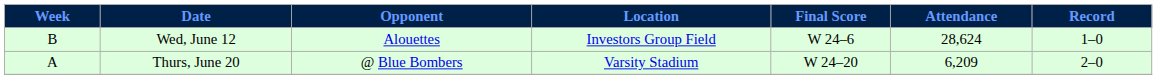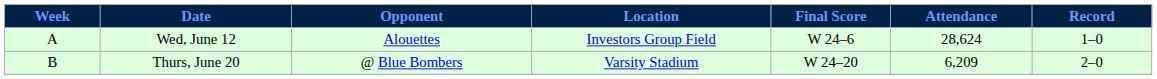Wed, June 12 | Week: B -> A
Thurs, June 20 | Week: A -> B
